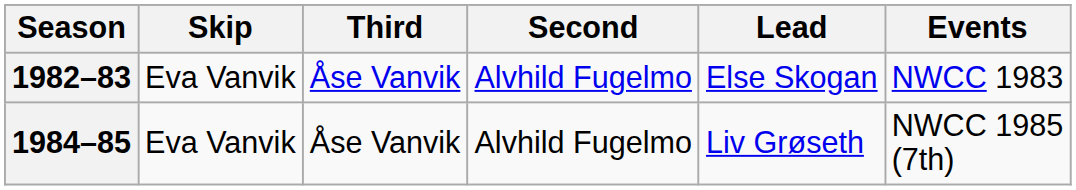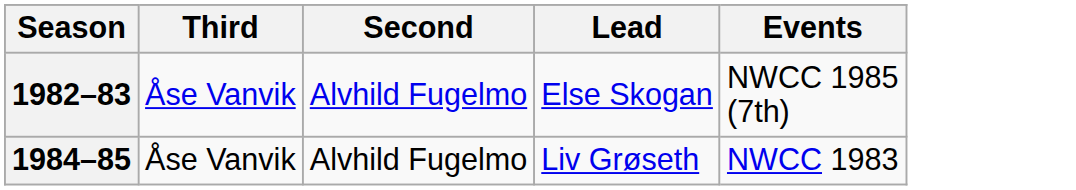- column: Skip | Eva Vanvik | Eva Vanvik
1982–83 | Events: NWCC 1983 -> NWCC 1985 (7th)
1984–85 | Events: NWCC 1985 (7th) -> NWCC 1983
